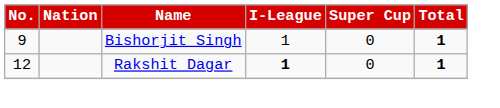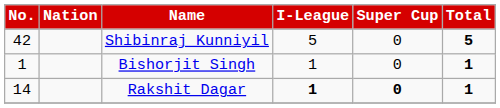+ row: 42 | Shibinraj Kunniyil | 5 | 0 | 5
Bishorjit Singh | No.: 9 -> 1
Rakshit Dagar | No.: 12 -> 14
Rakshit Dagar | Super Cup: normal -> bold
